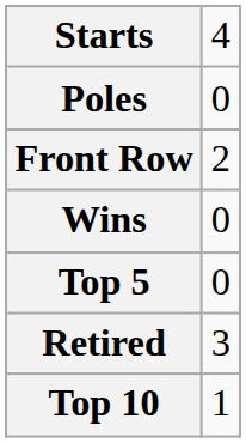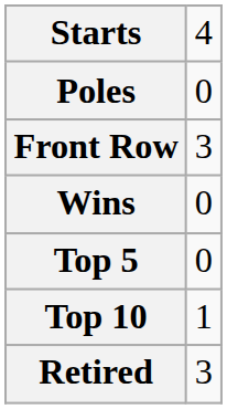Front Row | column 2: 2 -> 3
rows swapped: Top 10 <-> Retired
